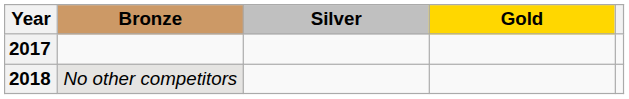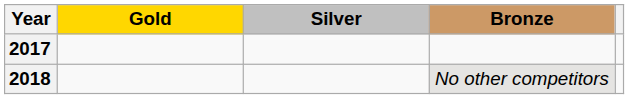columns swapped: Gold <-> Bronze
